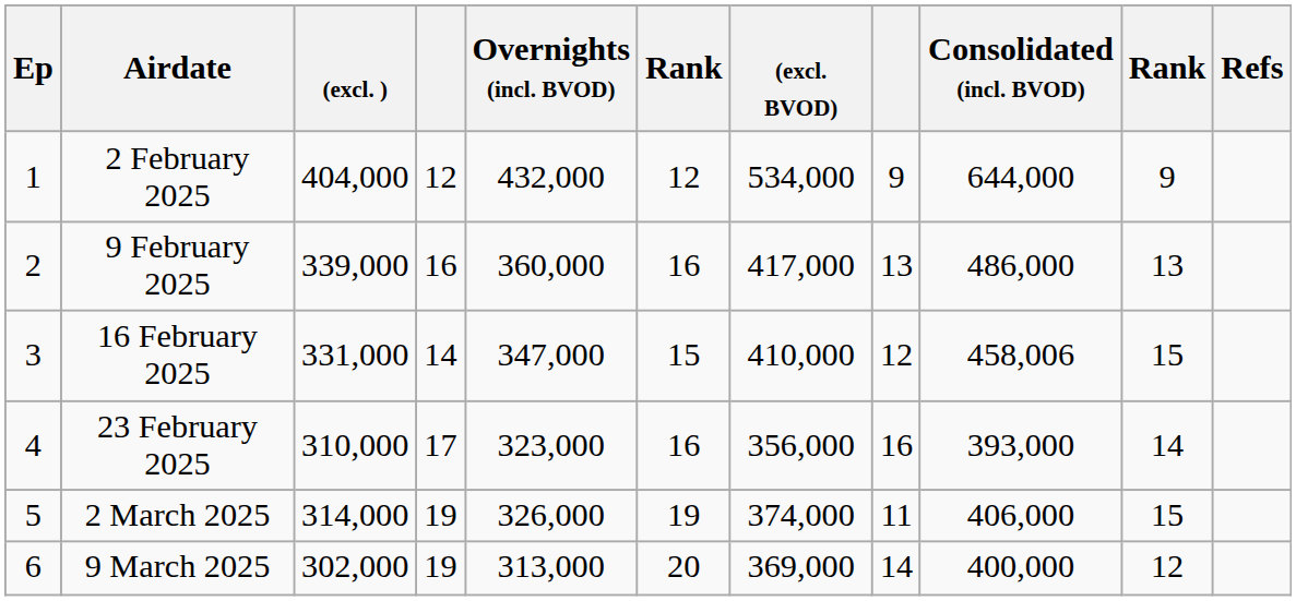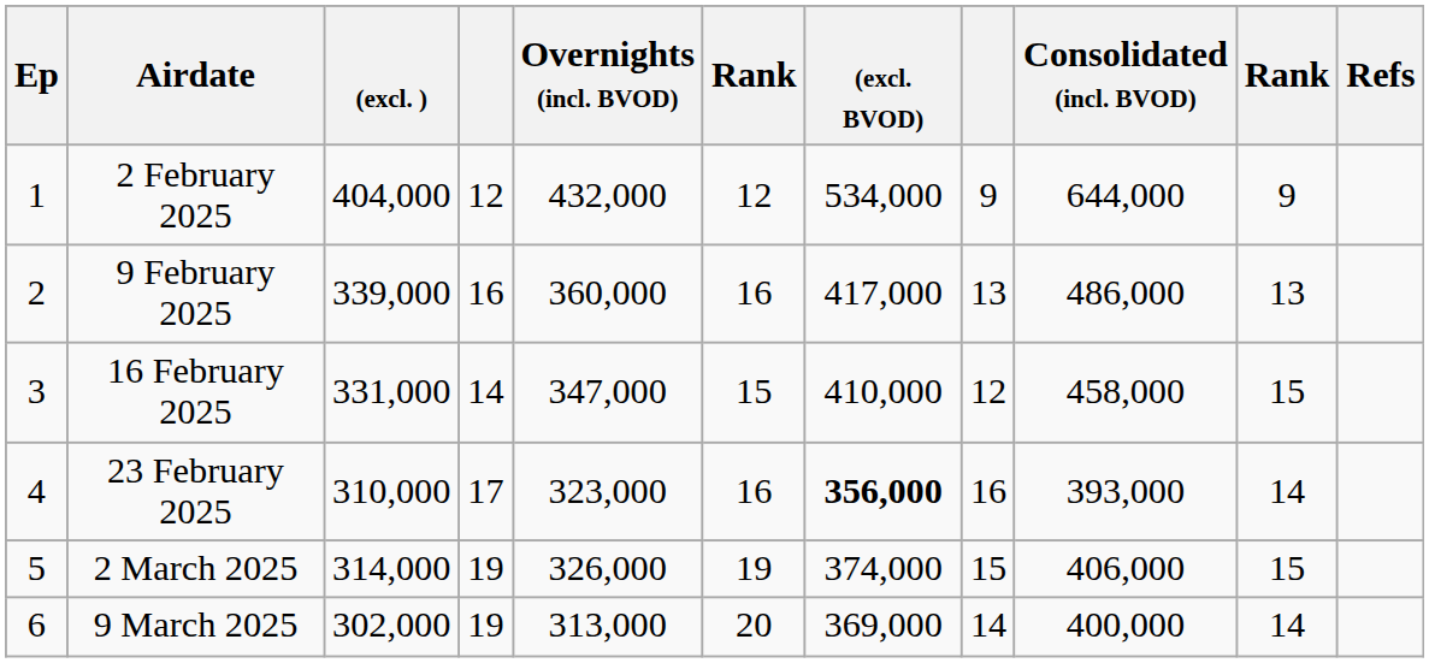16 February 2025 | Consolidated (incl. BVOD): 458,006 -> 458,000
23 February 2025 | (excl. BVOD): normal -> bold
2 March 2025 | column 8: 11 -> 15
9 March 2025 | column 10: 12 -> 14
